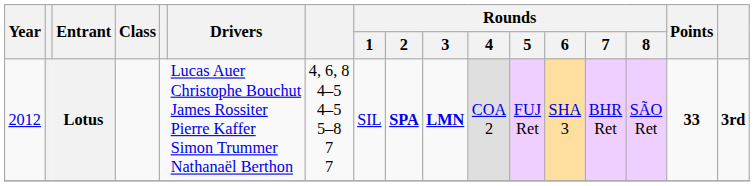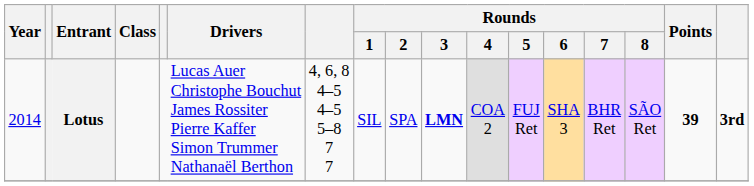Lotus | Year: 2012 -> 2014
Lotus | Rounds / 2: bold -> normal
Lotus | Points: 33 -> 39
